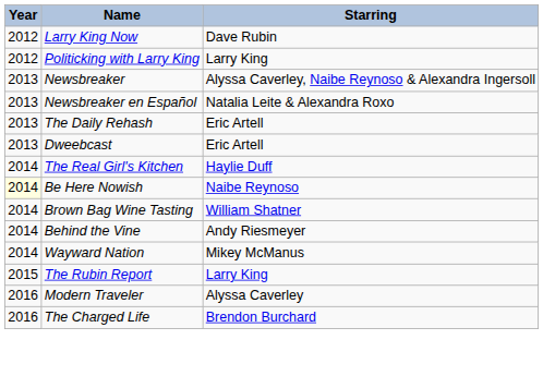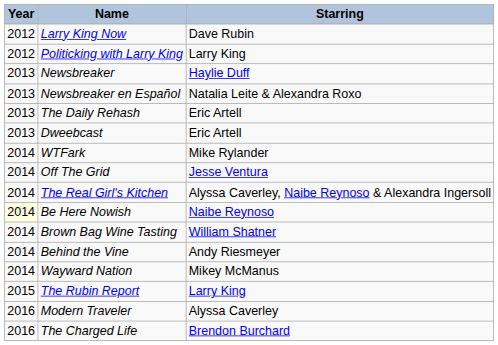Newsbreaker | Starring: Alyssa Caverley, Naibe Reynoso & Alexandra Ingersoll -> Haylie Duff
+ row: 2014 | WTFark | Mike Rylander
+ row: 2014 | Off The Grid | Jesse Ventura
The Real Girl's Kitchen | Starring: Haylie Duff -> Alyssa Caverley, Naibe Reynoso & Alexandra Ingersoll
